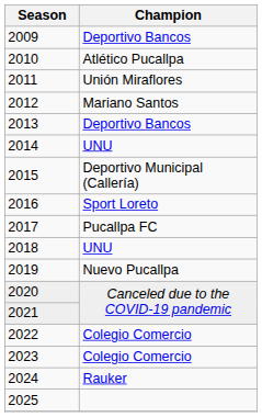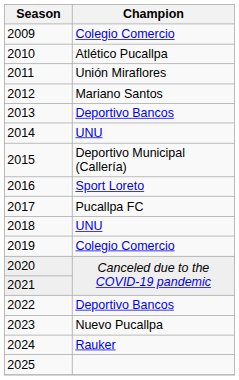2009 | Champion: Deportivo Bancos -> Colegio Comercio
2019 | Champion: Nuevo Pucallpa -> Colegio Comercio
2022 | Champion: Colegio Comercio -> Deportivo Bancos
2023 | Champion: Colegio Comercio -> Nuevo Pucallpa
